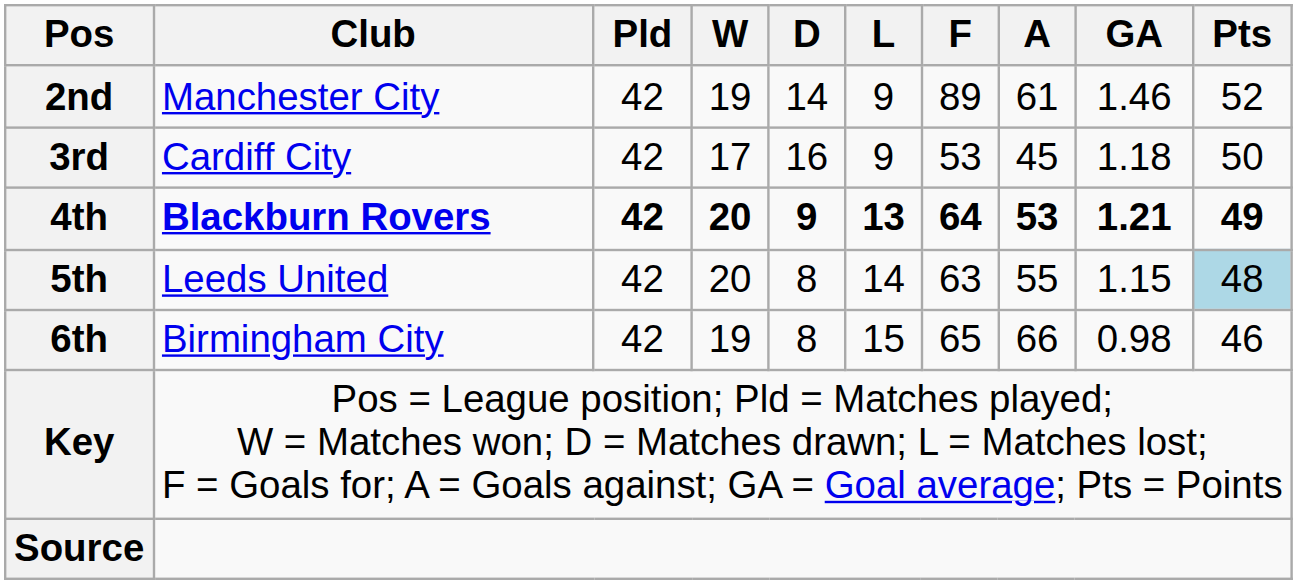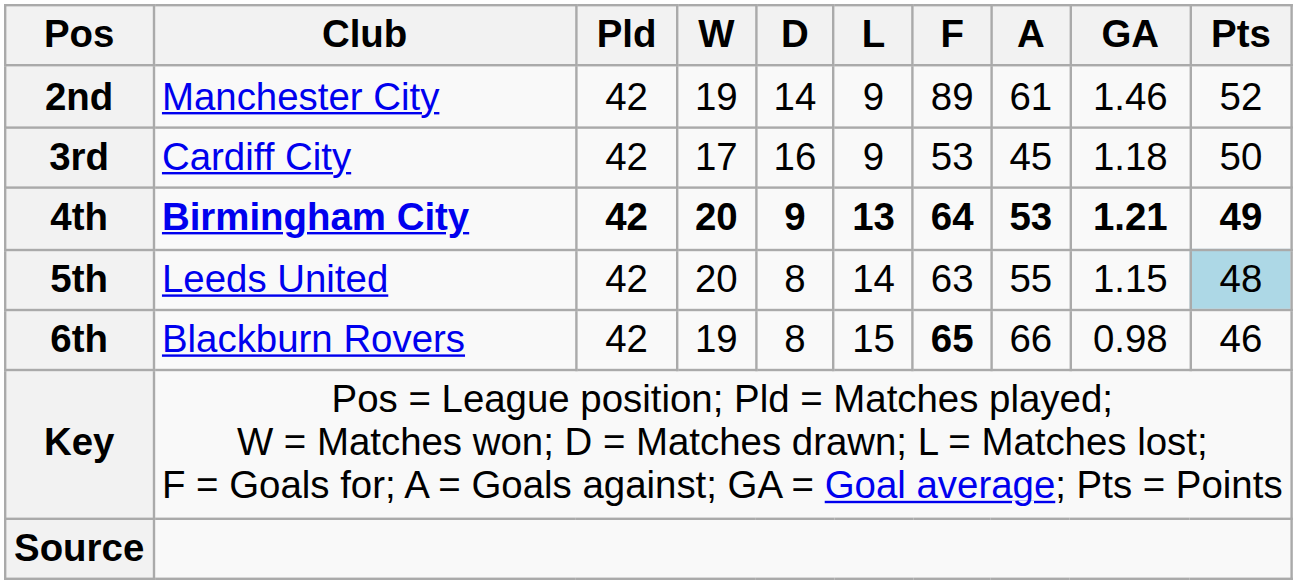4th | Club: Blackburn Rovers -> Birmingham City
6th | Club: Birmingham City -> Blackburn Rovers
6th | F: normal -> bold
